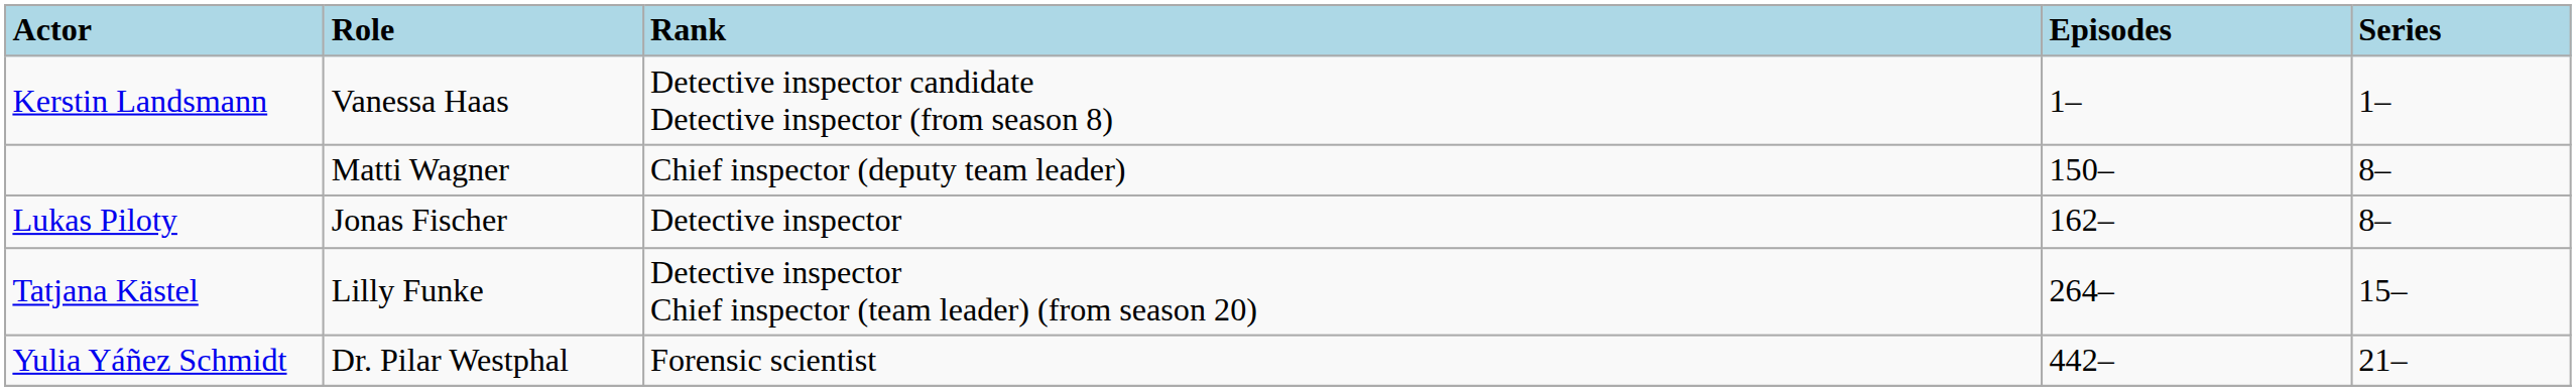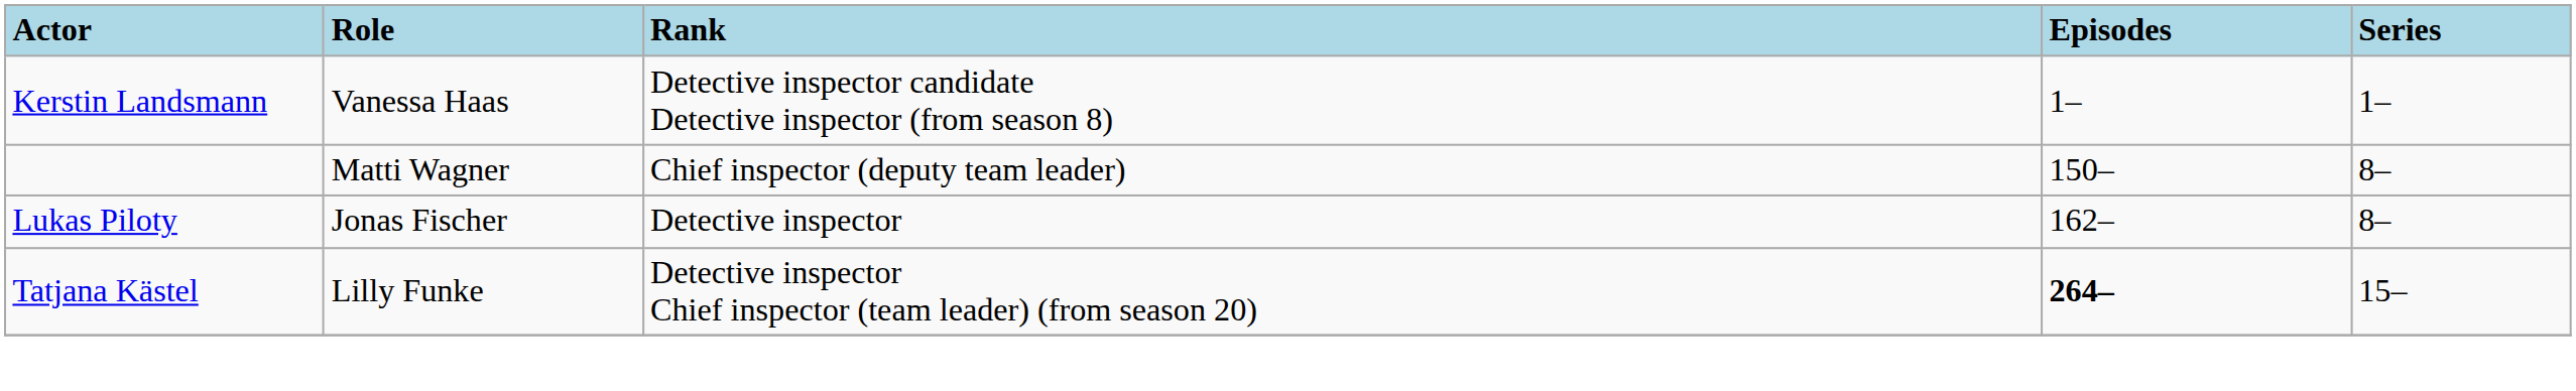Tatjana Kästel | Episodes: normal -> bold
- row: Yulia Yáñez Schmidt | Dr. Pilar Westphal | Forensic scientist | 442– | 21–
